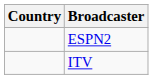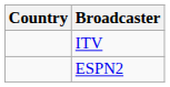rows swapped: ITV <-> ESPN2
